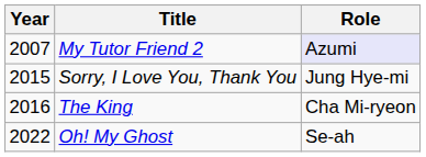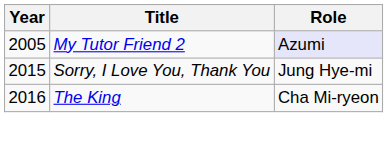My Tutor Friend 2 | Year: 2007 -> 2005
- row: 2022 | Oh! My Ghost | Se-ah
